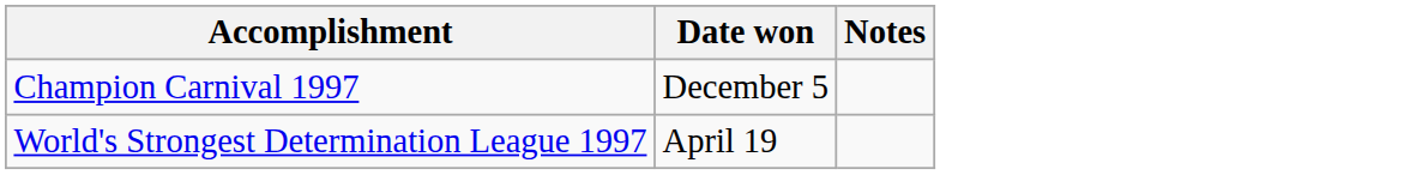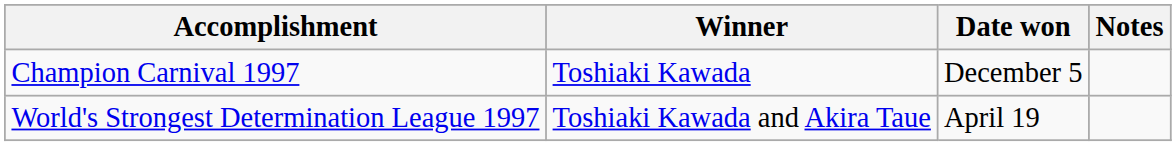+ column: Winner | Toshiaki Kawada | Toshiaki Kawada and Akira Taue
